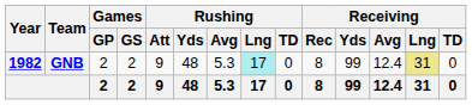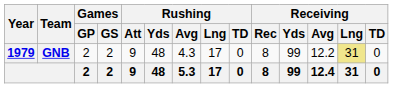GNB | Year: 1982 -> 1979
GNB | Rushing / Avg: 5.3 -> 4.3
GNB | Rushing / Lng: paleturquoise background -> no background
GNB | Receiving / Avg: 12.4 -> 12.2
